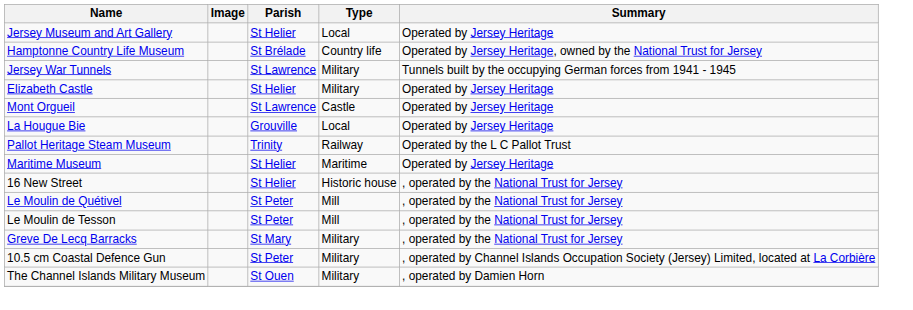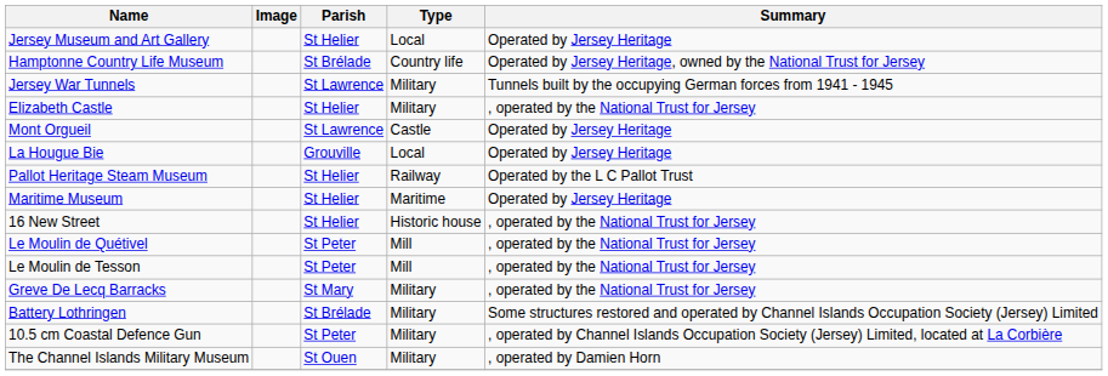Elizabeth Castle | Summary: Operated by Jersey Heritage -> , operated by the National Trust for Jersey
Pallot Heritage Steam Museum | Parish: Trinity -> St Helier
+ row: Battery Lothringen | St Brélade | Military | Some structures restored and operated by Channel Islands Occupation Society (Jersey) Limited
